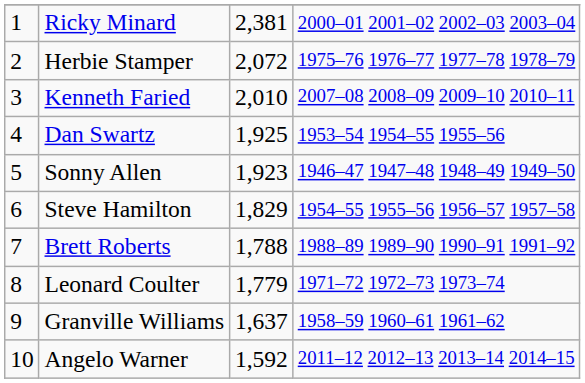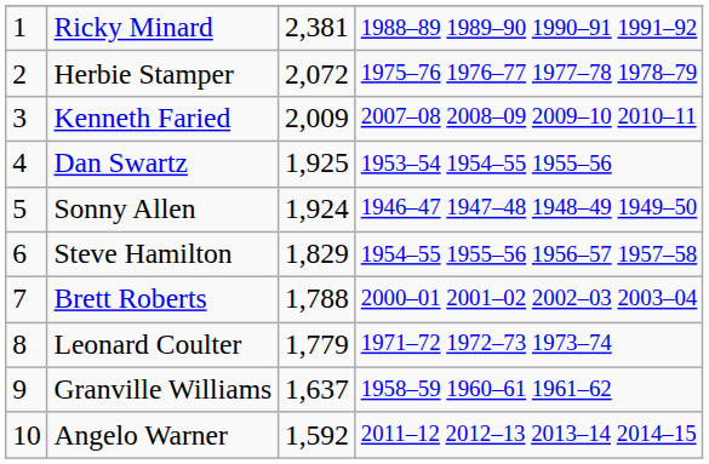Ricky Minard | column 4: 2000–01 2001–02 2002–03 2003–04 -> 1988–89 1989–90 1990–91 1991–92
Kenneth Faried | column 3: 2,010 -> 2,009
Sonny Allen | column 3: 1,923 -> 1,924
Brett Roberts | column 4: 1988–89 1989–90 1990–91 1991–92 -> 2000–01 2001–02 2002–03 2003–04
